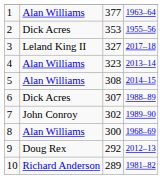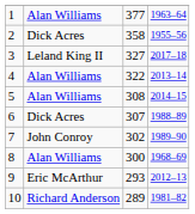2 | column 3: 353 -> 358
4 | column 3: 323 -> 322
9 | column 2: Doug Rex -> Eric McArthur
9 | column 3: 292 -> 293
